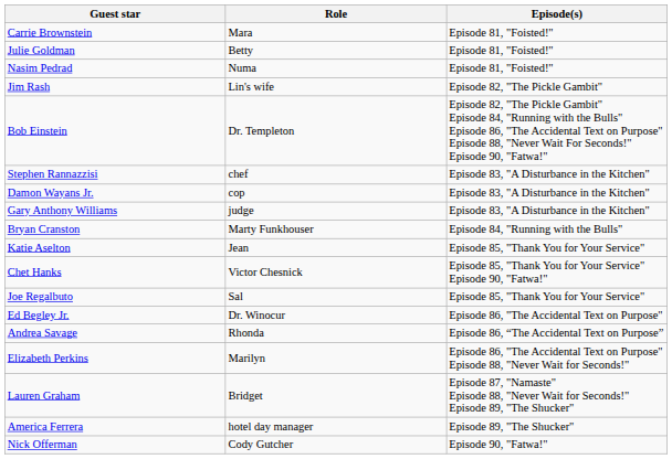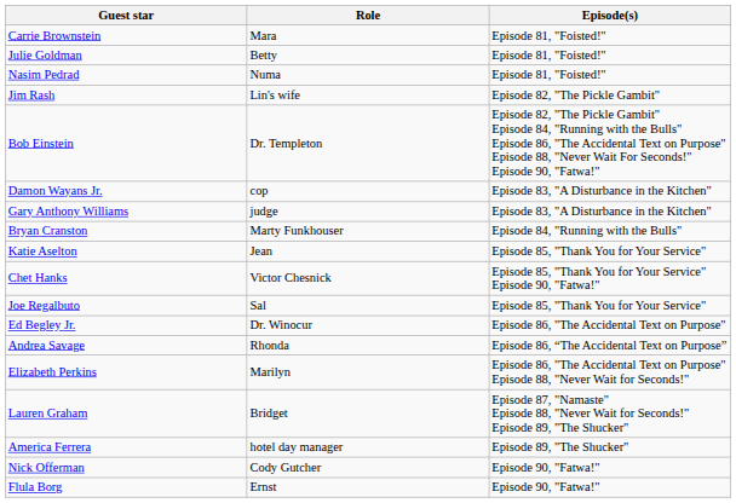- row: Stephen Rannazzisi | chef | Episode 83, "A Disturbance in the Kitchen"
+ row: Flula Borg | Ernst | Episode 90, "Fatwa!"
